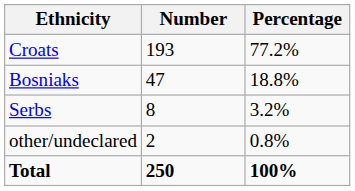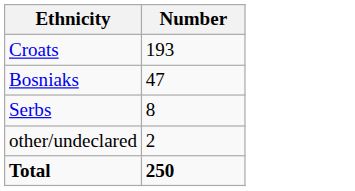- column: Percentage | 77.2% | 18.8% | 3.2% | 0.8% | 100%
